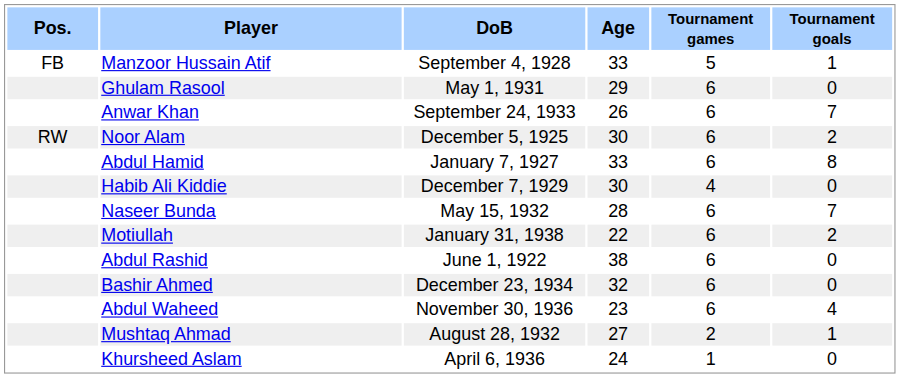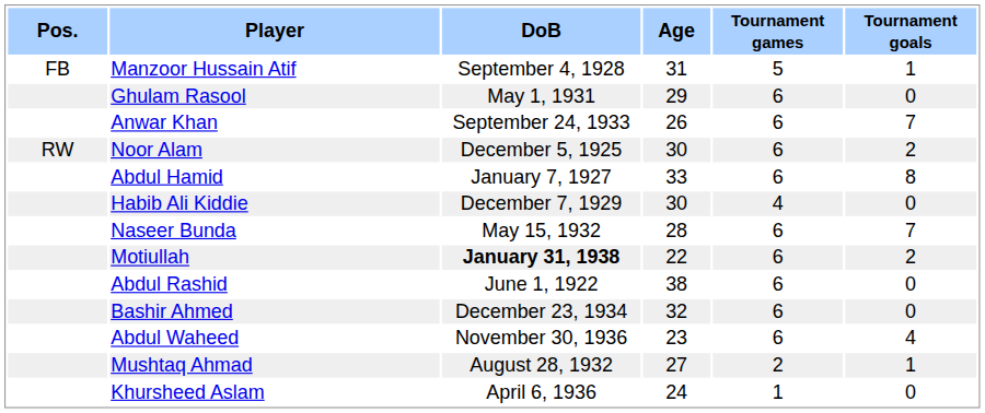Manzoor Hussain Atif | Age: 33 -> 31
Motiullah | DoB: normal -> bold
